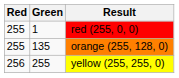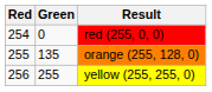red (255, 0, 0) | Red: 255 -> 254
red (255, 0, 0) | Green: 1 -> 0
